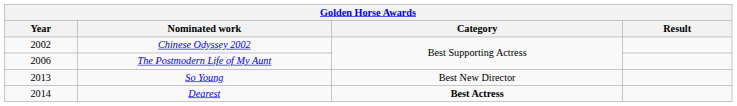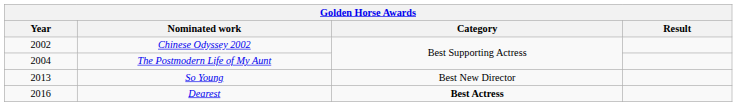The Postmodern Life of My Aunt | Year: 2006 -> 2004
Dearest | Year: 2014 -> 2016
